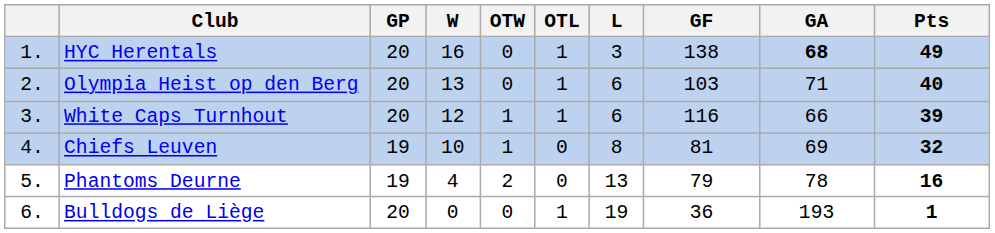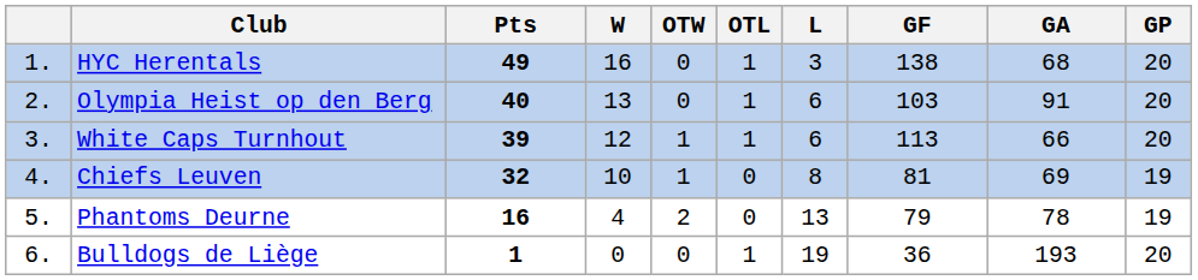columns swapped: GP <-> Pts
HYC Herentals | GA: bold -> normal
Olympia Heist op den Berg | GA: 71 -> 91
White Caps Turnhout | GF: 116 -> 113
